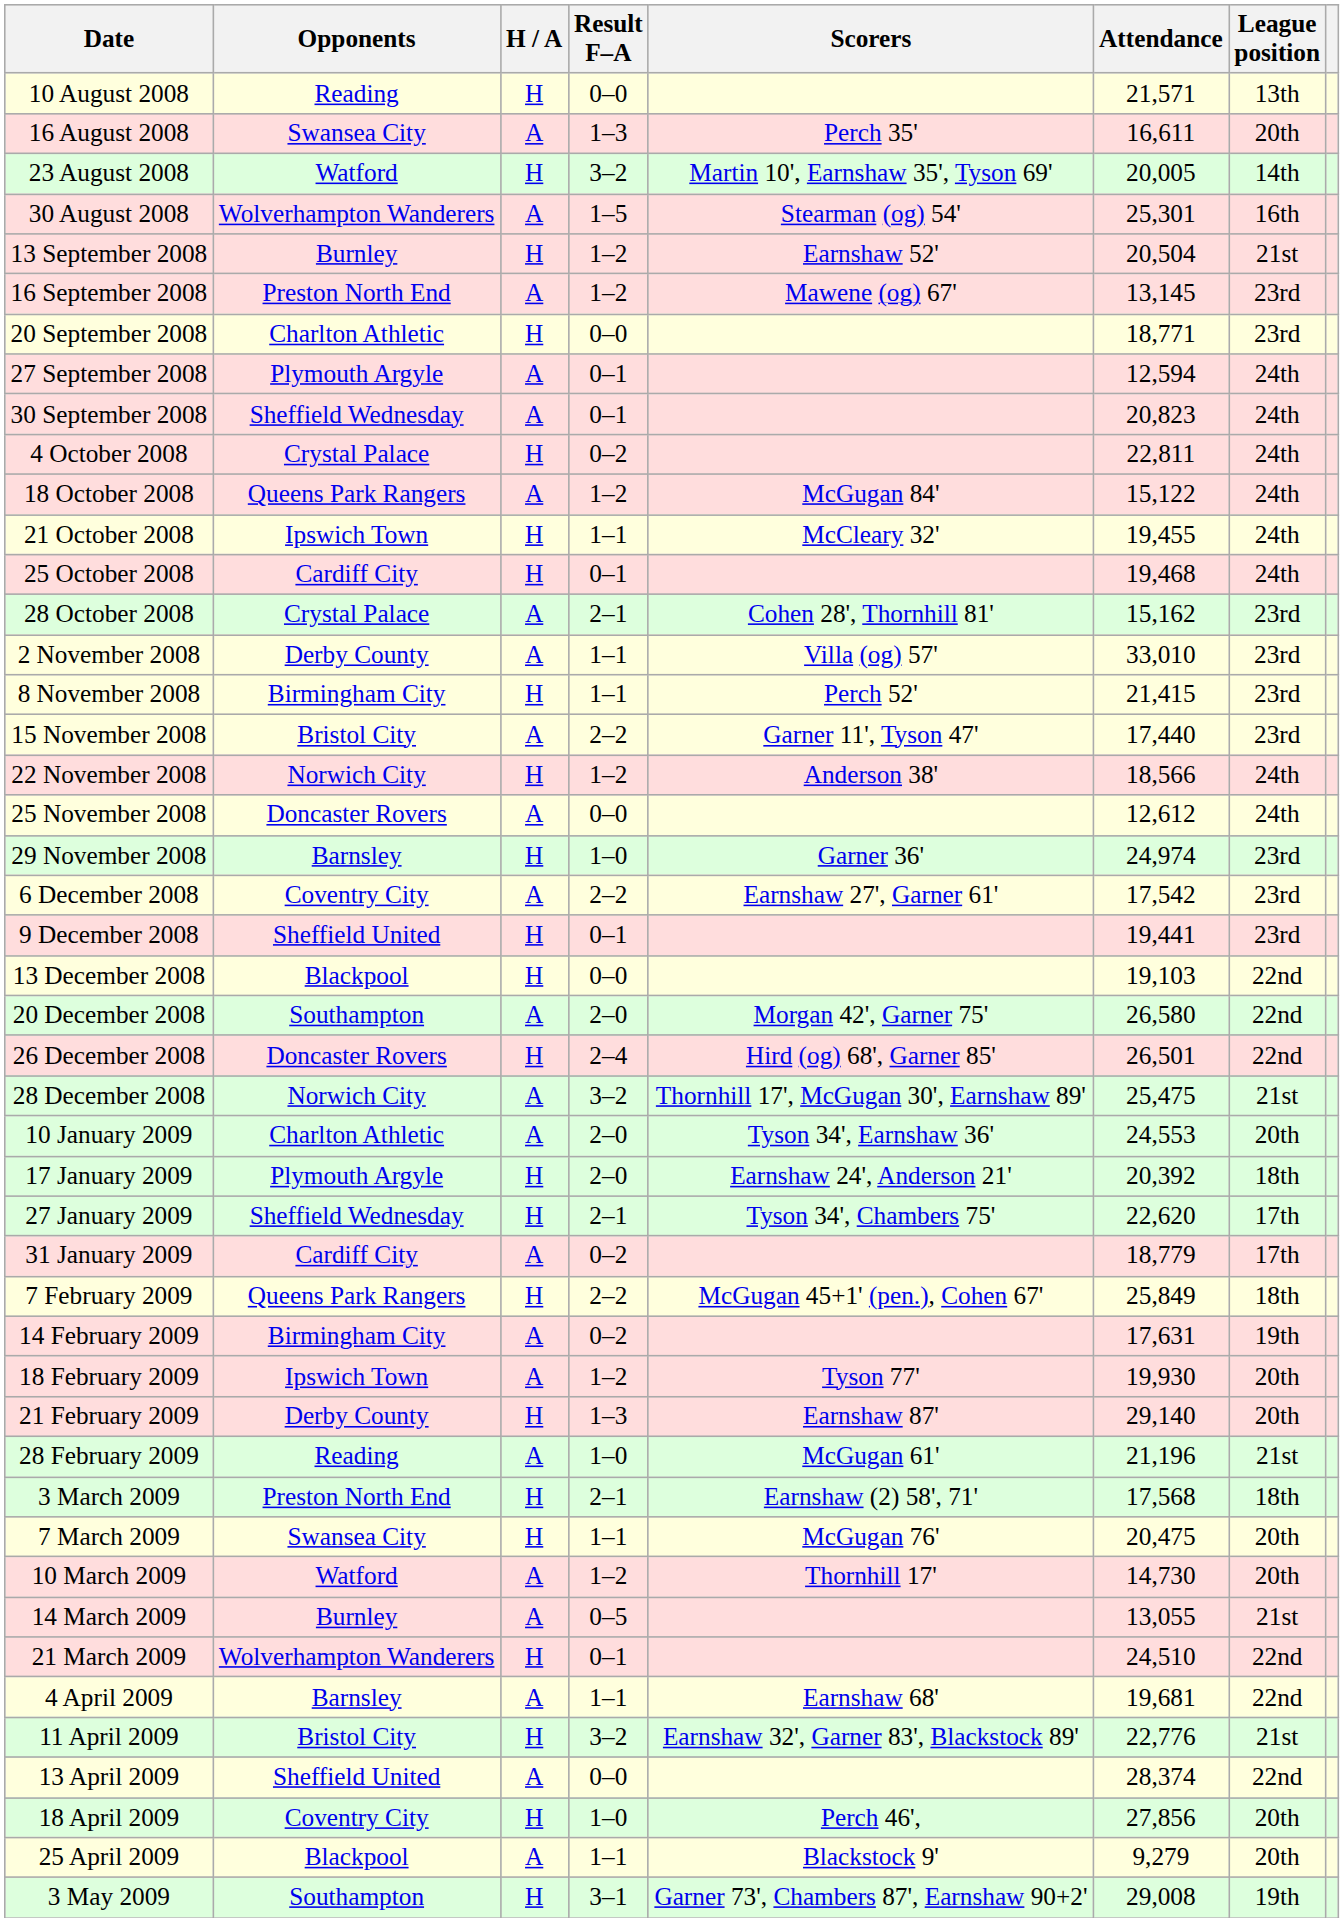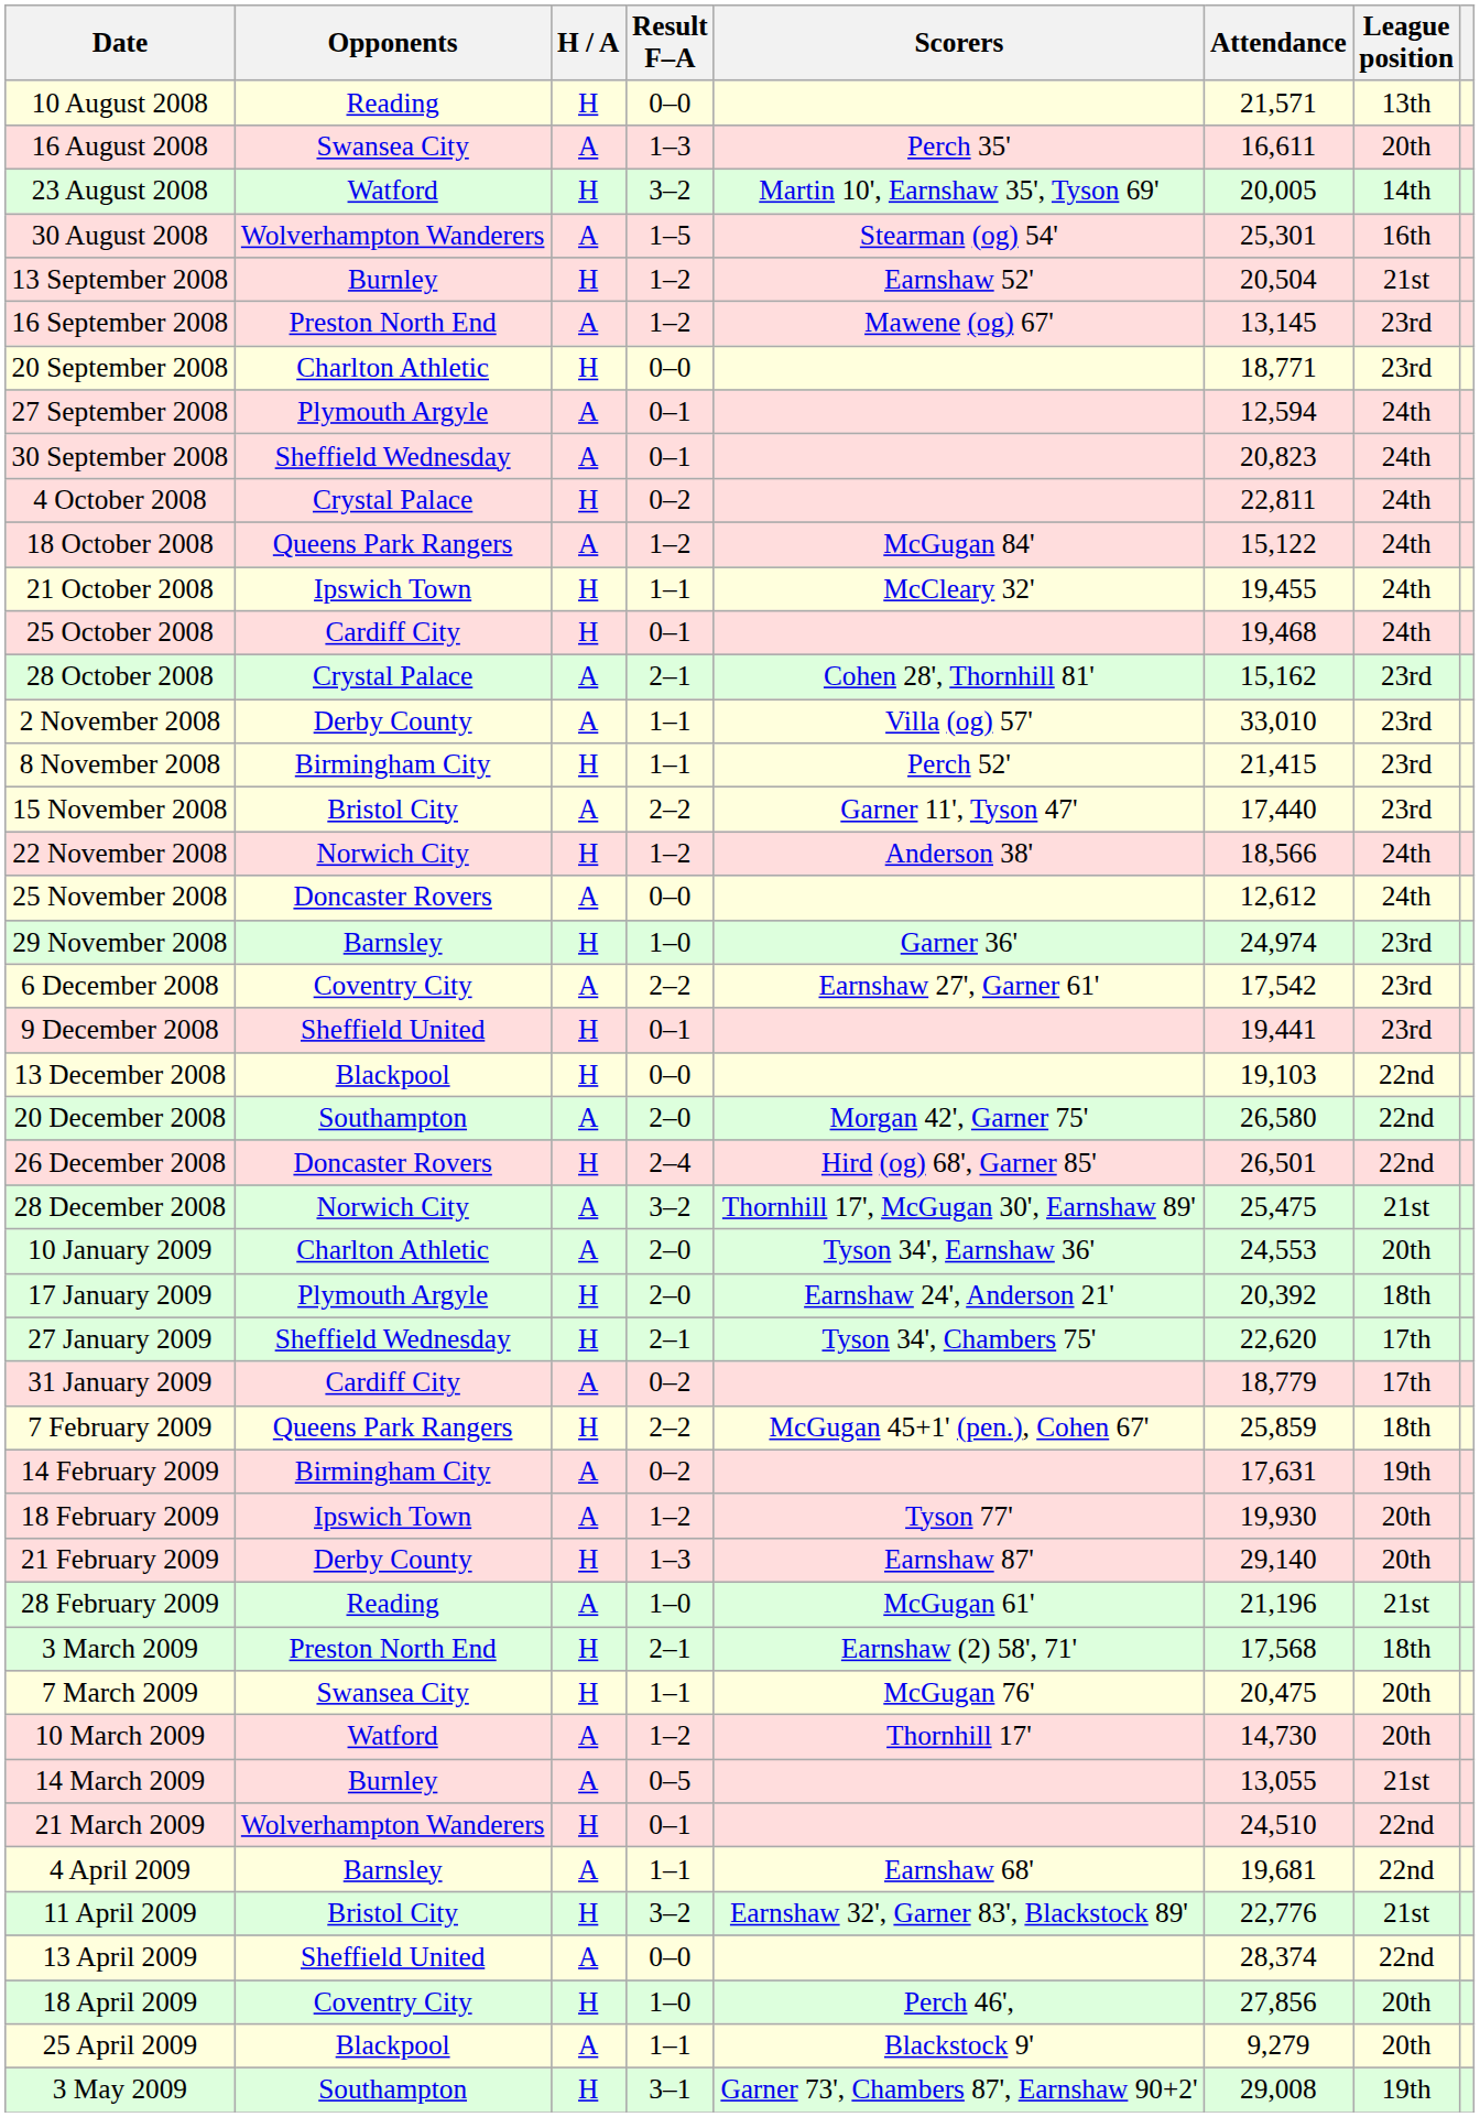7 February 2009 | Attendance: 25,849 -> 25,859
